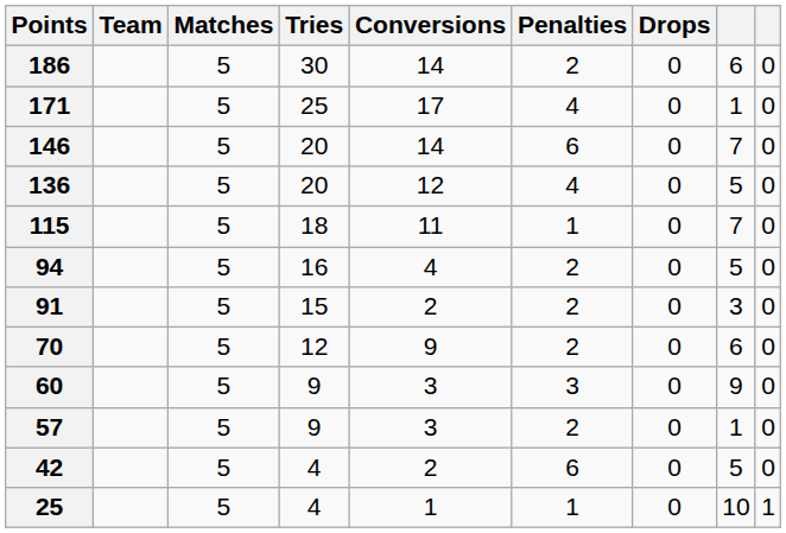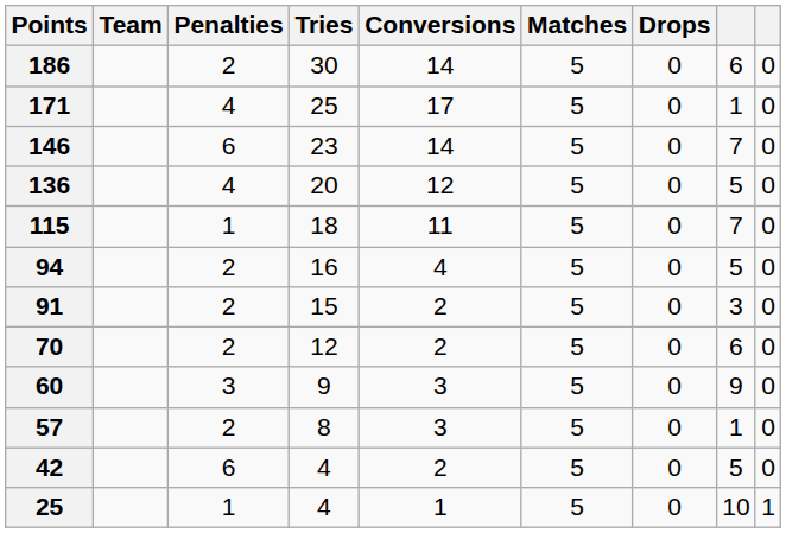columns swapped: Matches <-> Penalties
146 | Tries: 20 -> 23
70 | Conversions: 9 -> 2
57 | Tries: 9 -> 8
